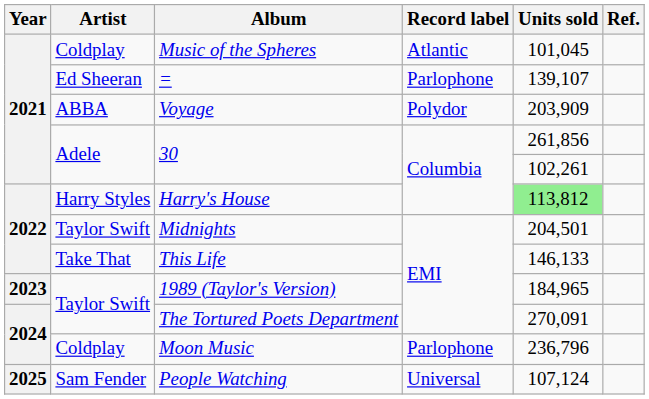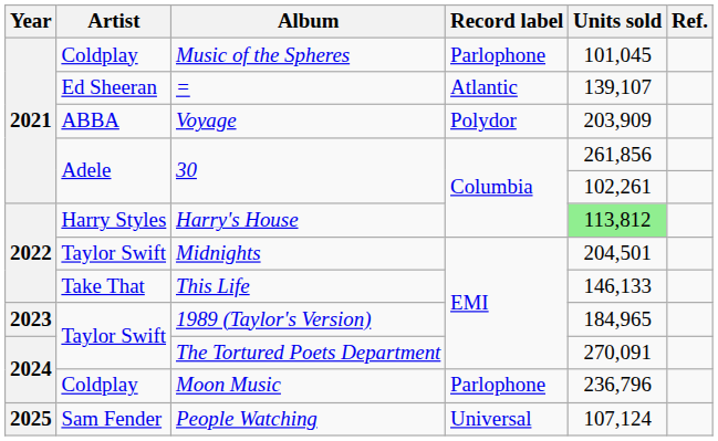Music of the Spheres | Record label: Atlantic -> Parlophone
= | Record label: Parlophone -> Atlantic
